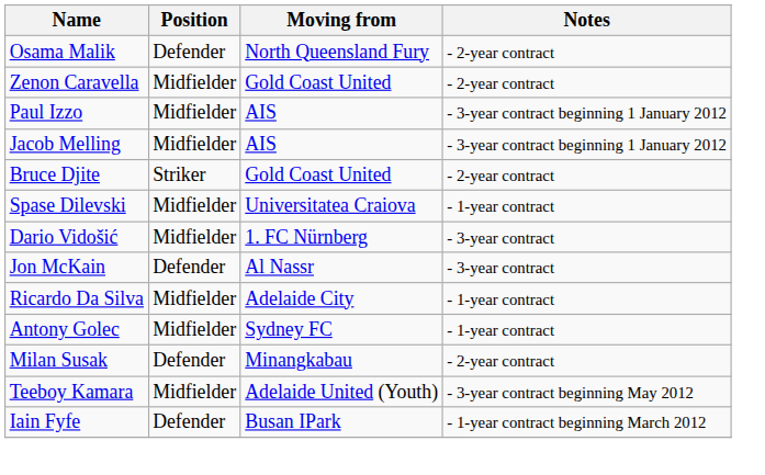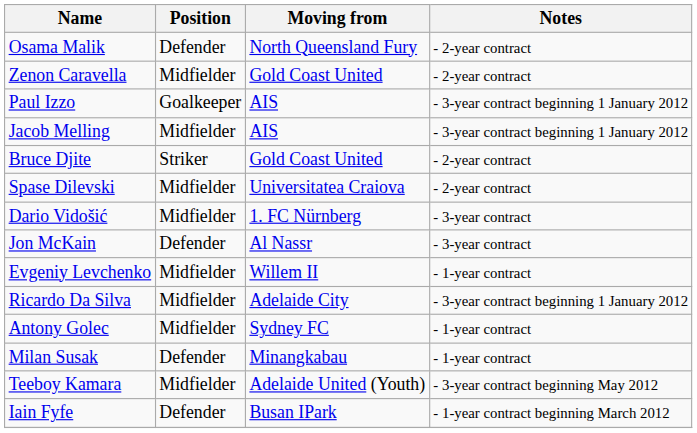Paul Izzo | Position: Midfielder -> Goalkeeper
Spase Dilevski | Notes: - 1-year contract -> - 2-year contract
+ row: Evgeniy Levchenko | Midfielder | Willem II | - 1-year contract
Ricardo Da Silva | Notes: - 1-year contract -> - 3-year contract beginning 1 January 2012
Milan Susak | Notes: - 2-year contract -> - 1-year contract
